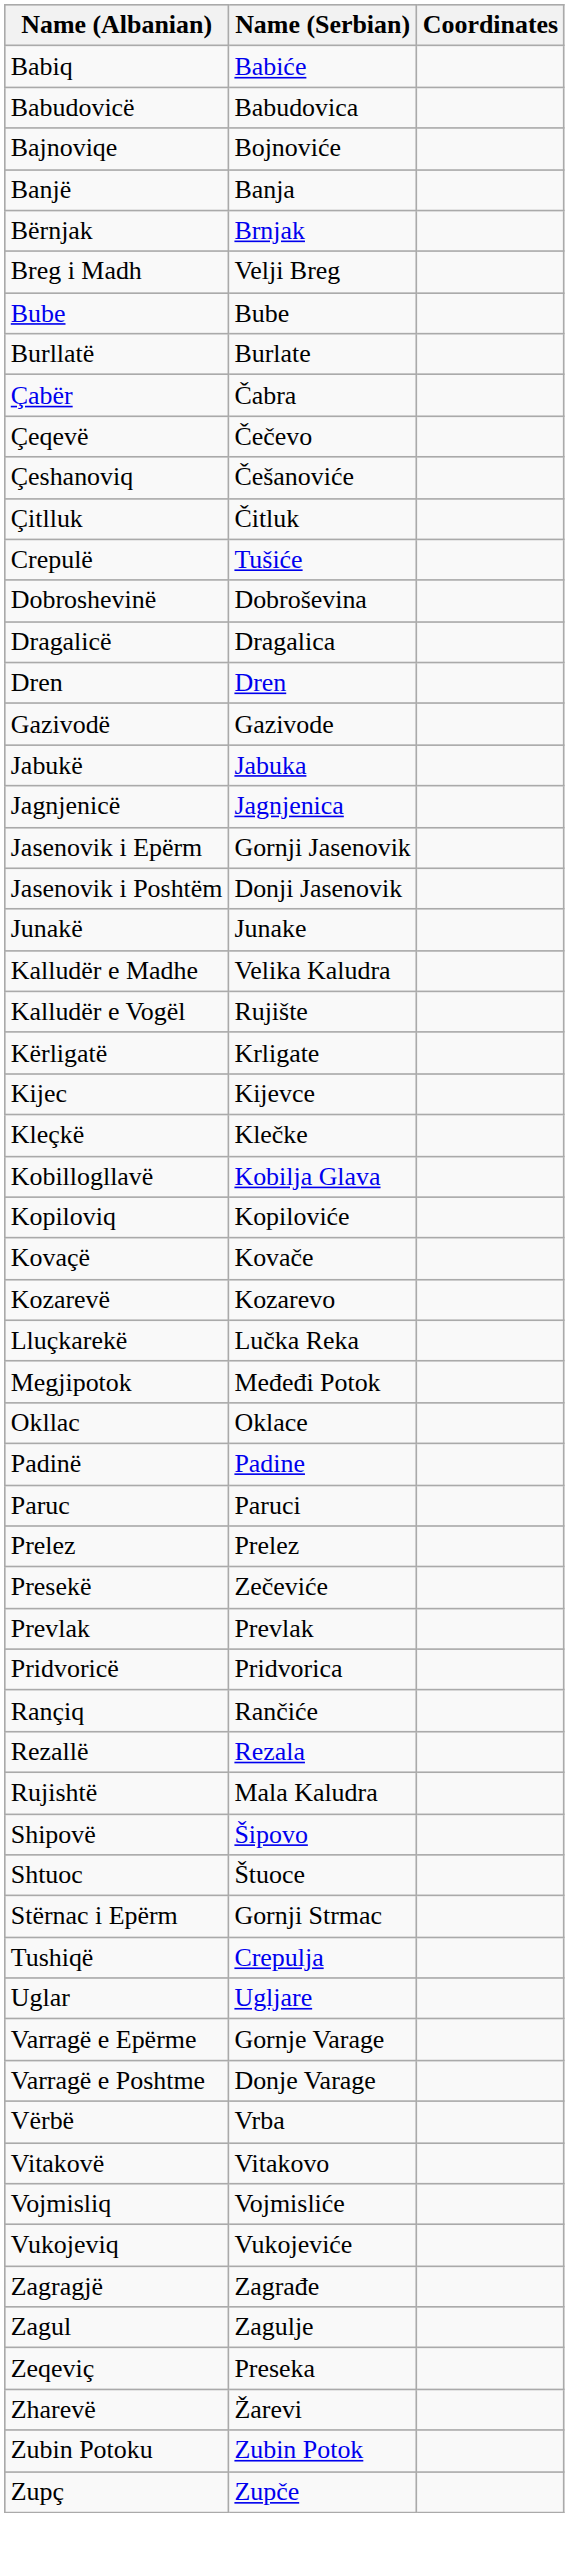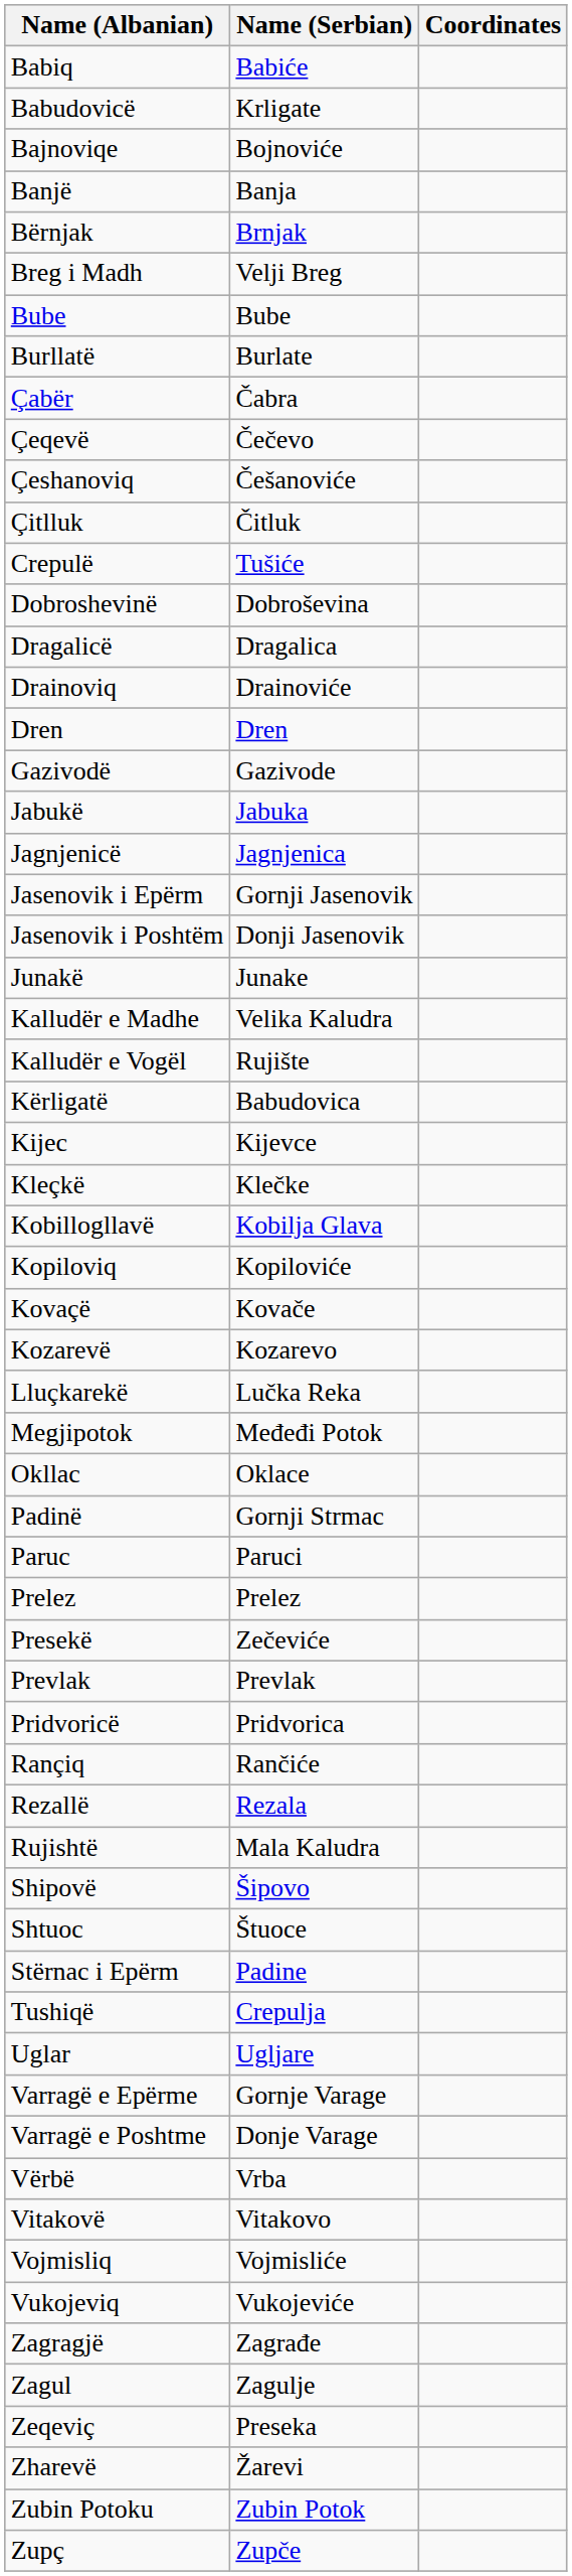Babudovicë | Name (Serbian): Babudovica -> Krligate
+ row: Drainoviq | Drainoviće
Kërligatë | Name (Serbian): Krligate -> Babudovica
Padinë | Name (Serbian): Padine -> Gornji Strmac
Stërnac i Epërm | Name (Serbian): Gornji Strmac -> Padine
